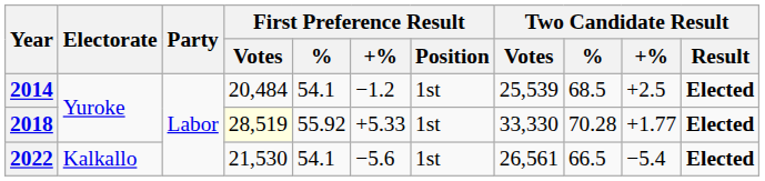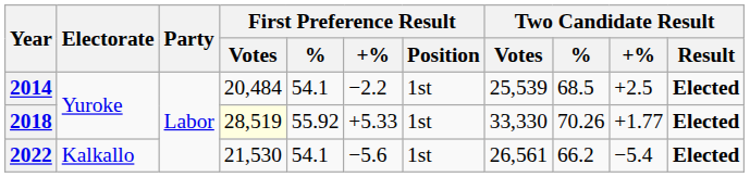2014 | First Preference Result / +%: −1.2 -> −2.2
2018 | Two Candidate Result / %: 70.28 -> 70.26
2022 | Two Candidate Result / %: 66.5 -> 66.2
